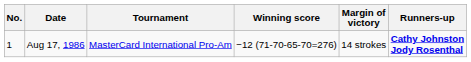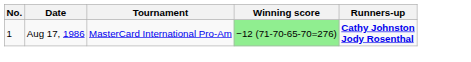- column: Margin of victory | 14 strokes
Aug 17, 1986 | Winning score: no background -> lightgreen background
